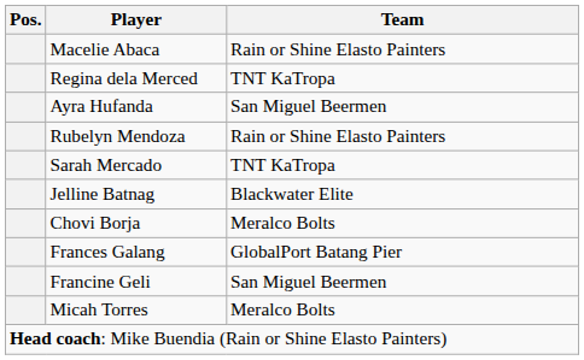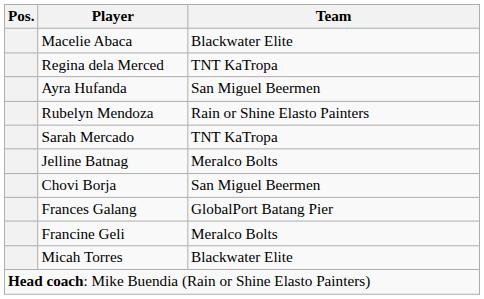Macelie Abaca | Team: Rain or Shine Elasto Painters -> Blackwater Elite
Jelline Batnag | Team: Blackwater Elite -> Meralco Bolts
Chovi Borja | Team: Meralco Bolts -> San Miguel Beermen
Francine Geli | Team: San Miguel Beermen -> Meralco Bolts
Micah Torres | Team: Meralco Bolts -> Blackwater Elite
